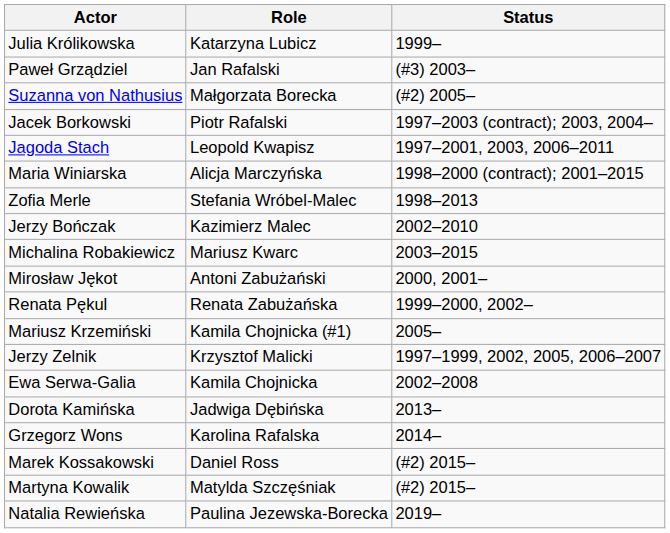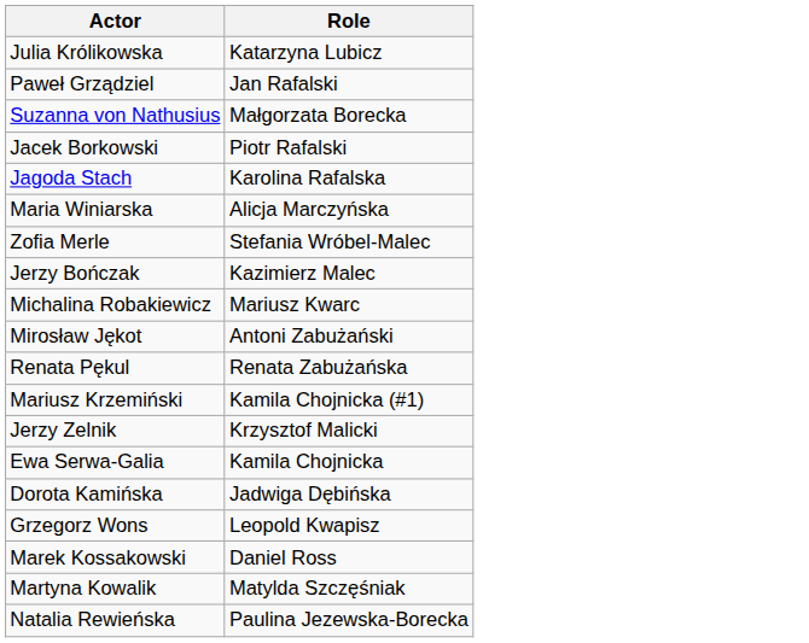- column: Status | 1999– | (#3) 2003– | (#2) 2005– | 1997–2003 (contract); 2003, 2004– | 1997–2001, 2003, 2006–2011 | 1998–2000 (contract); 2001–2015 | 1998–2013 | 2002–2010 | 2003–2015 | 2000, 2001– | 1999–2000, 2002– | 2005– | 1997–1999, 2002, 2005, 2006–2007 | 2002–2008 | 2013– | 2014– | (#2) 2015– | (#2) 2015– | 2019–
Jagoda Stach | Role: Leopold Kwapisz -> Karolina Rafalska
Grzegorz Wons | Role: Karolina Rafalska -> Leopold Kwapisz
